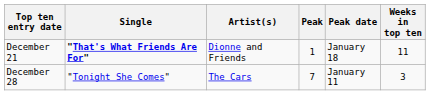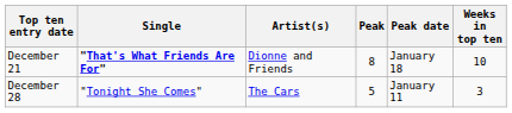December 21 | Peak: 1 -> 8
December 21 | Weeks in top ten: 11 -> 10
December 28 | Peak: 7 -> 5
